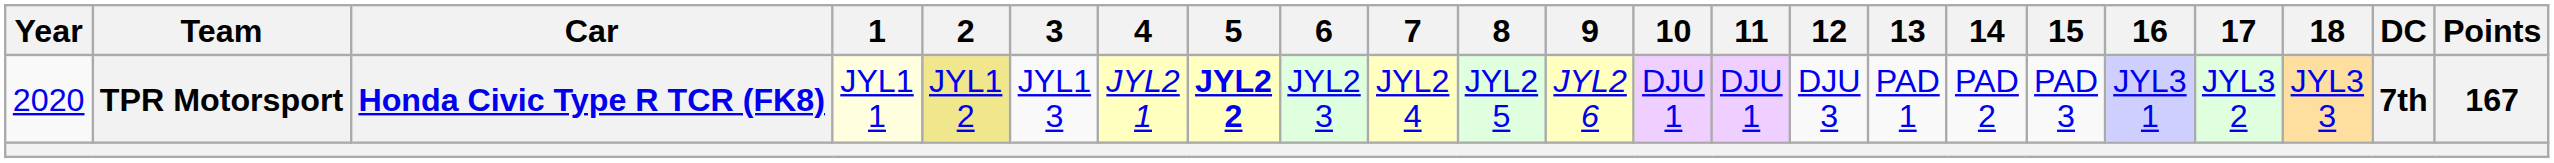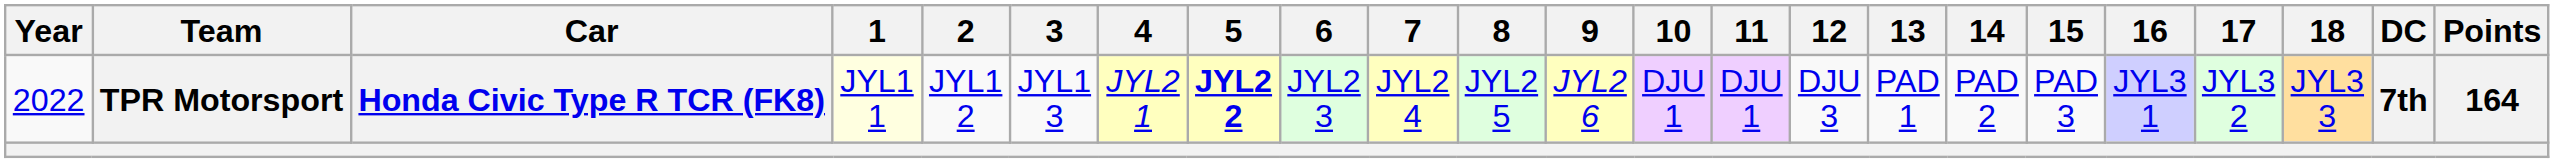TPR Motorsport | Year: 2020 -> 2022
TPR Motorsport | 2: khaki background -> no background
TPR Motorsport | Points: 167 -> 164
